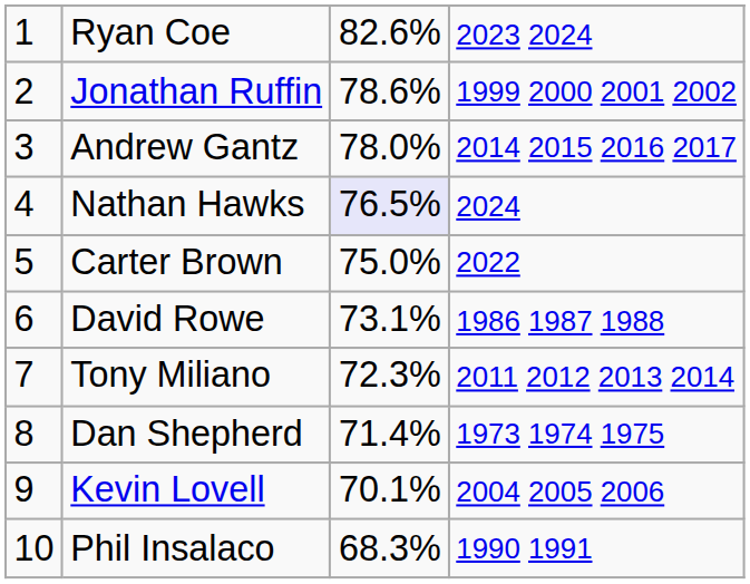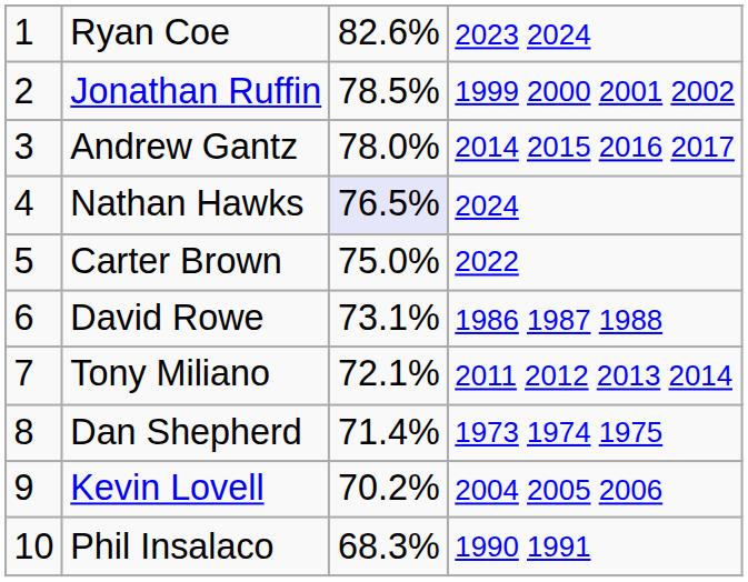Jonathan Ruffin | column 3: 78.6% -> 78.5%
Tony Miliano | column 3: 72.3% -> 72.1%
Kevin Lovell | column 3: 70.1% -> 70.2%
